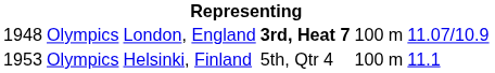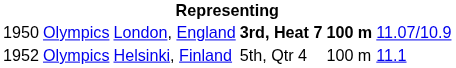London, England | column 1: 1948 -> 1950
London, England | column 5: normal -> bold
Helsinki, Finland | column 1: 1953 -> 1952
